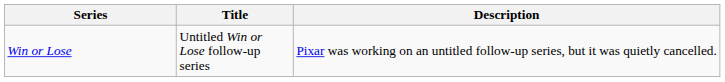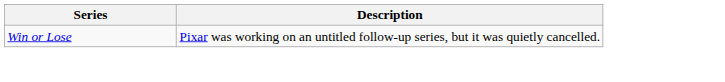- column: Title | Untitled Win or Lose follow-up series
